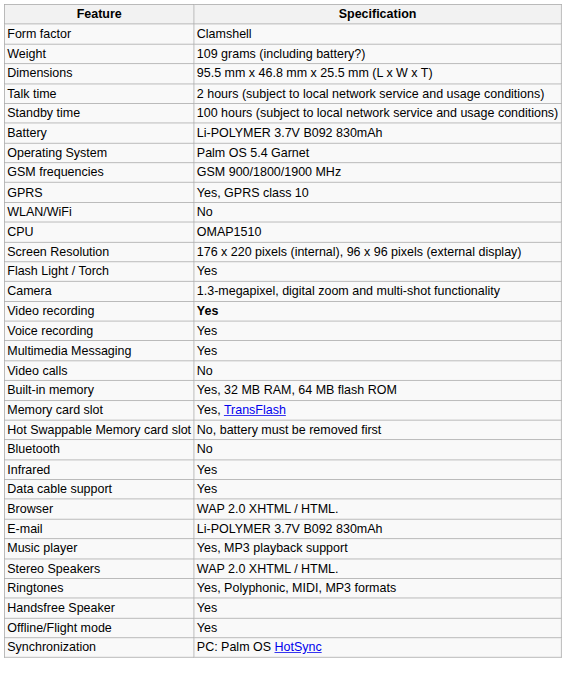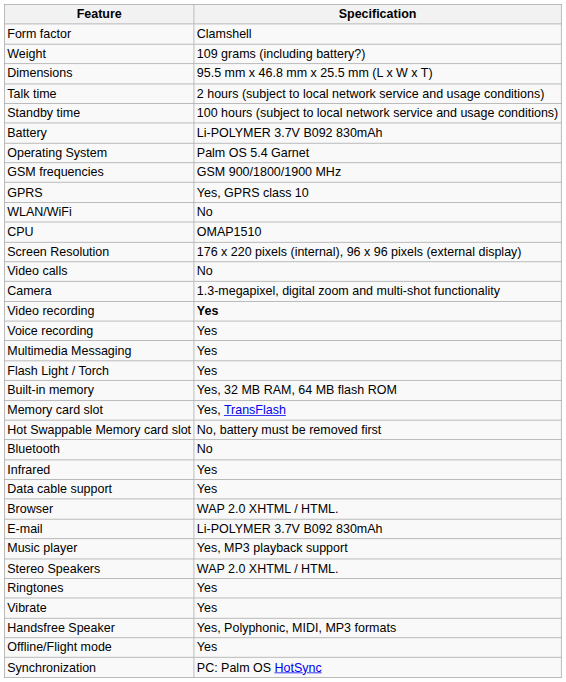rows swapped: Flash Light / Torch <-> Video calls
Ringtones | Specification: Yes, Polyphonic, MIDI, MP3 formats -> Yes
+ row: Vibrate | Yes
Handsfree Speaker | Specification: Yes -> Yes, Polyphonic, MIDI, MP3 formats
